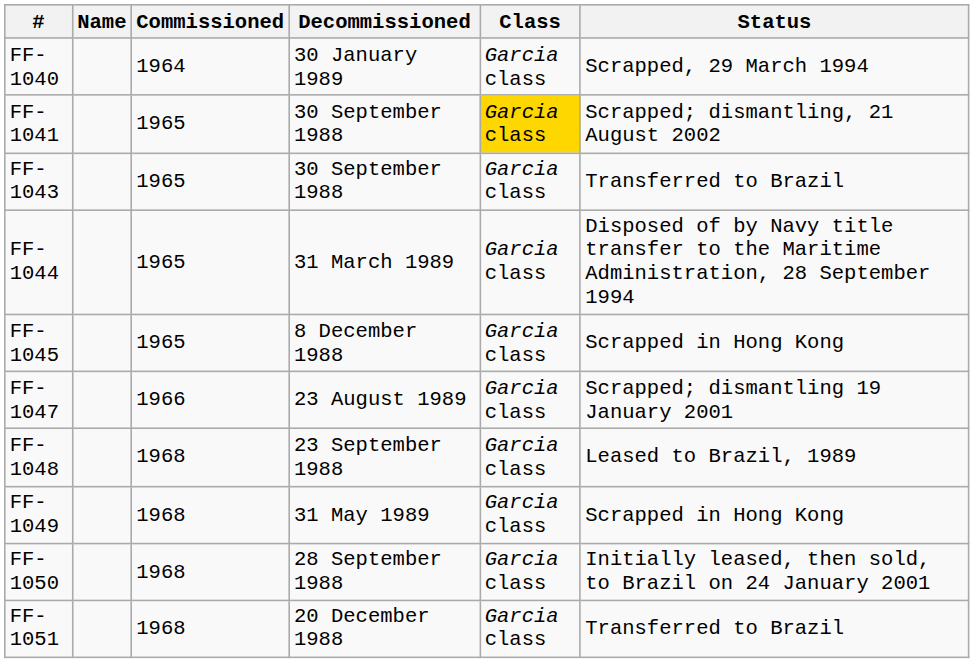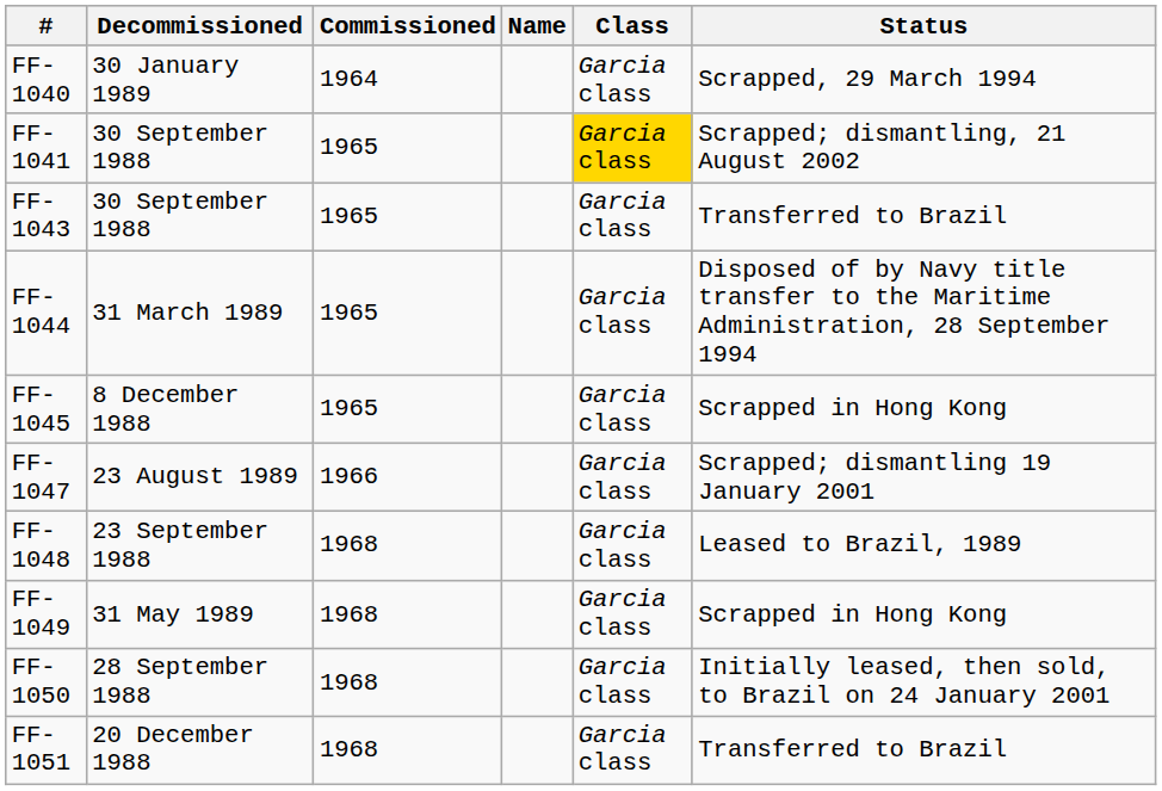columns swapped: Name <-> Decommissioned
